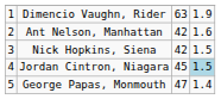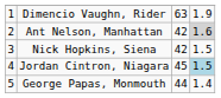Ant Nelson, Manhattan | column 4: no background -> lightgrey background
George Papas, Monmouth | column 3: 47 -> 44
